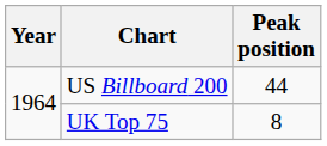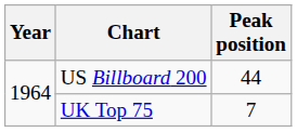UK Top 75 | Peak position: 8 -> 7
